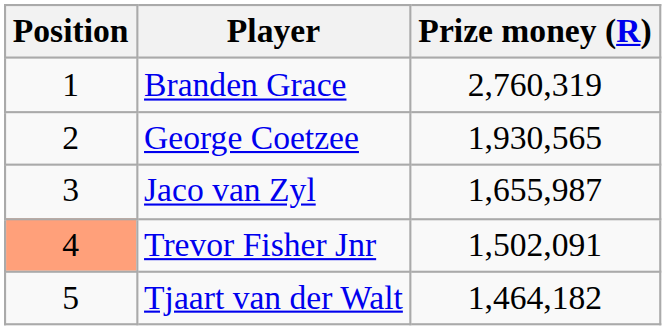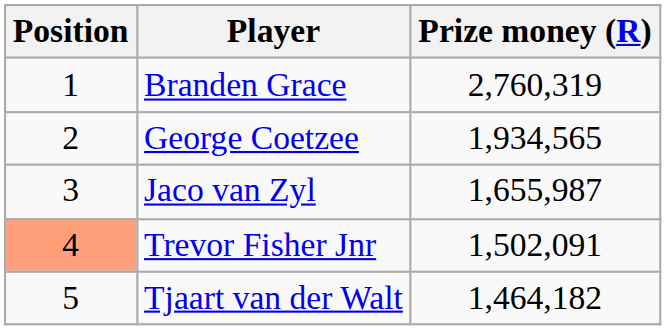George Coetzee | Prize money (R): 1,930,565 -> 1,934,565
